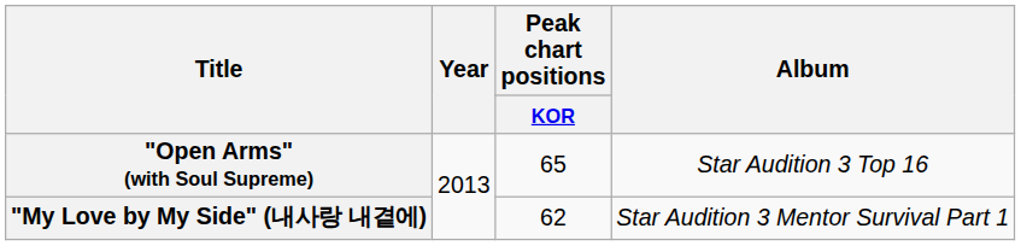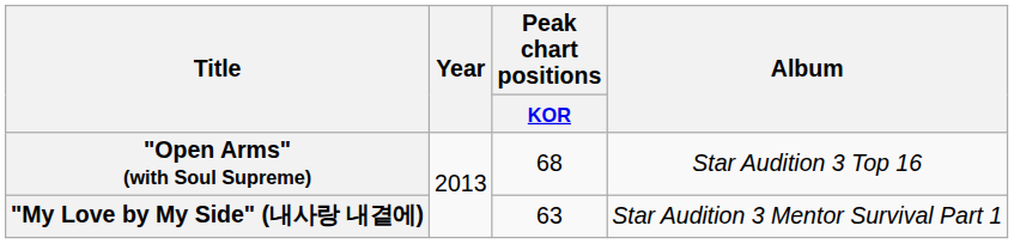"Open Arms" (with Soul Supreme) | Peak chart positions / KOR: 65 -> 68
"My Love by My Side" (내사랑 내곁에) | Peak chart positions / KOR: 62 -> 63
